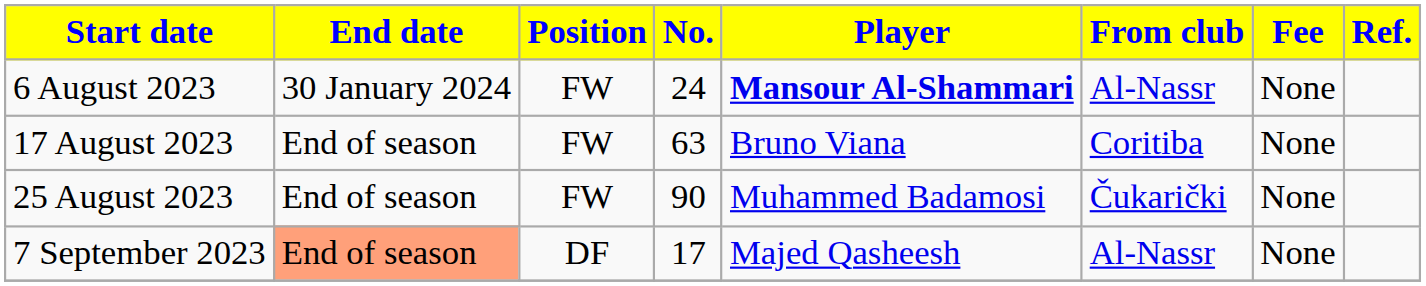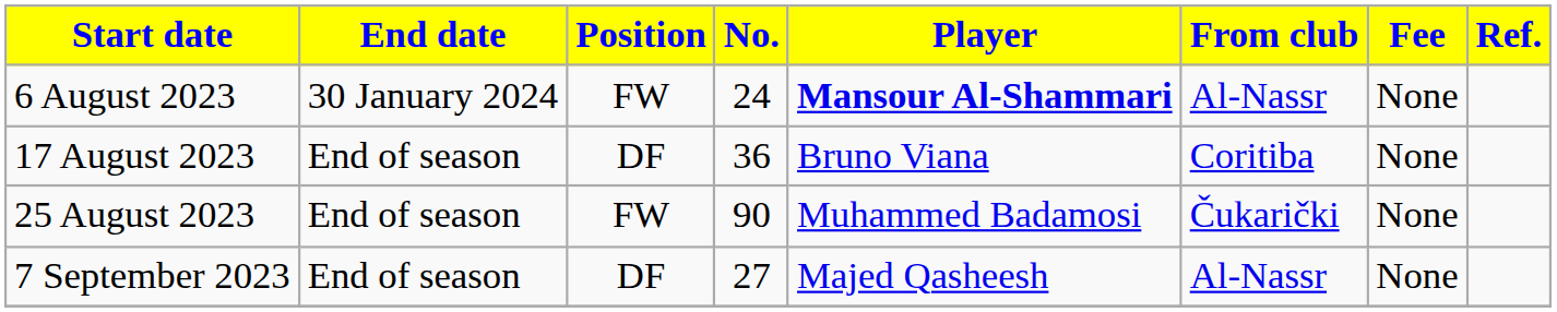17 August 2023 | Position: FW -> DF
17 August 2023 | No.: 63 -> 36
7 September 2023 | End date: lightsalmon background -> no background
7 September 2023 | No.: 17 -> 27
